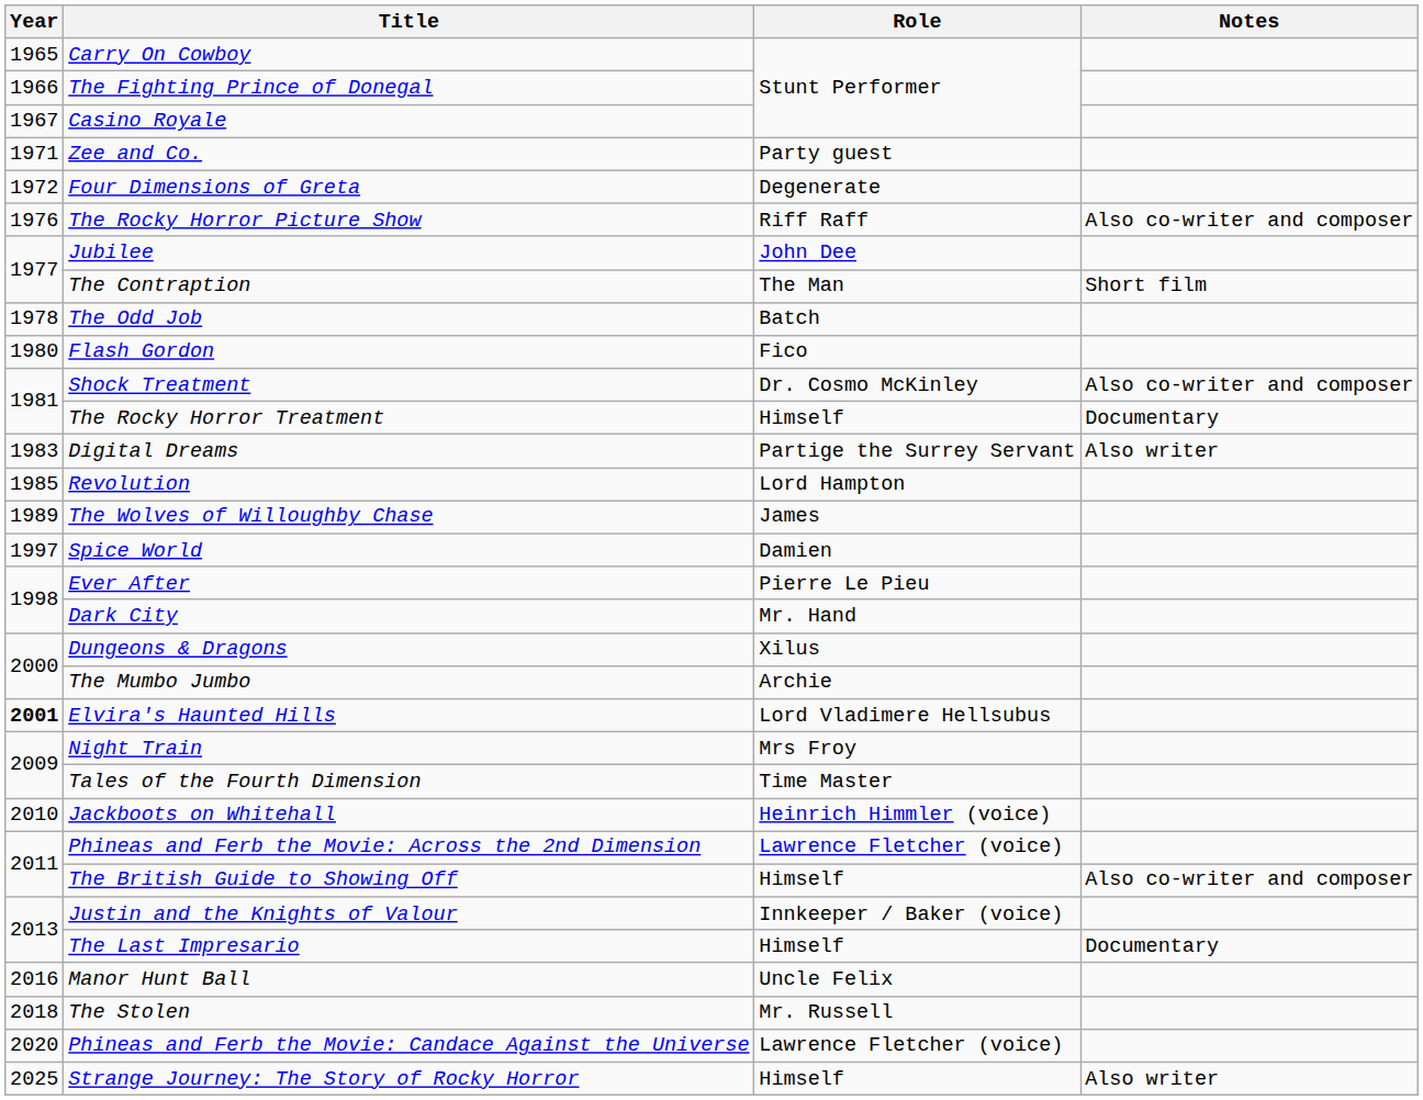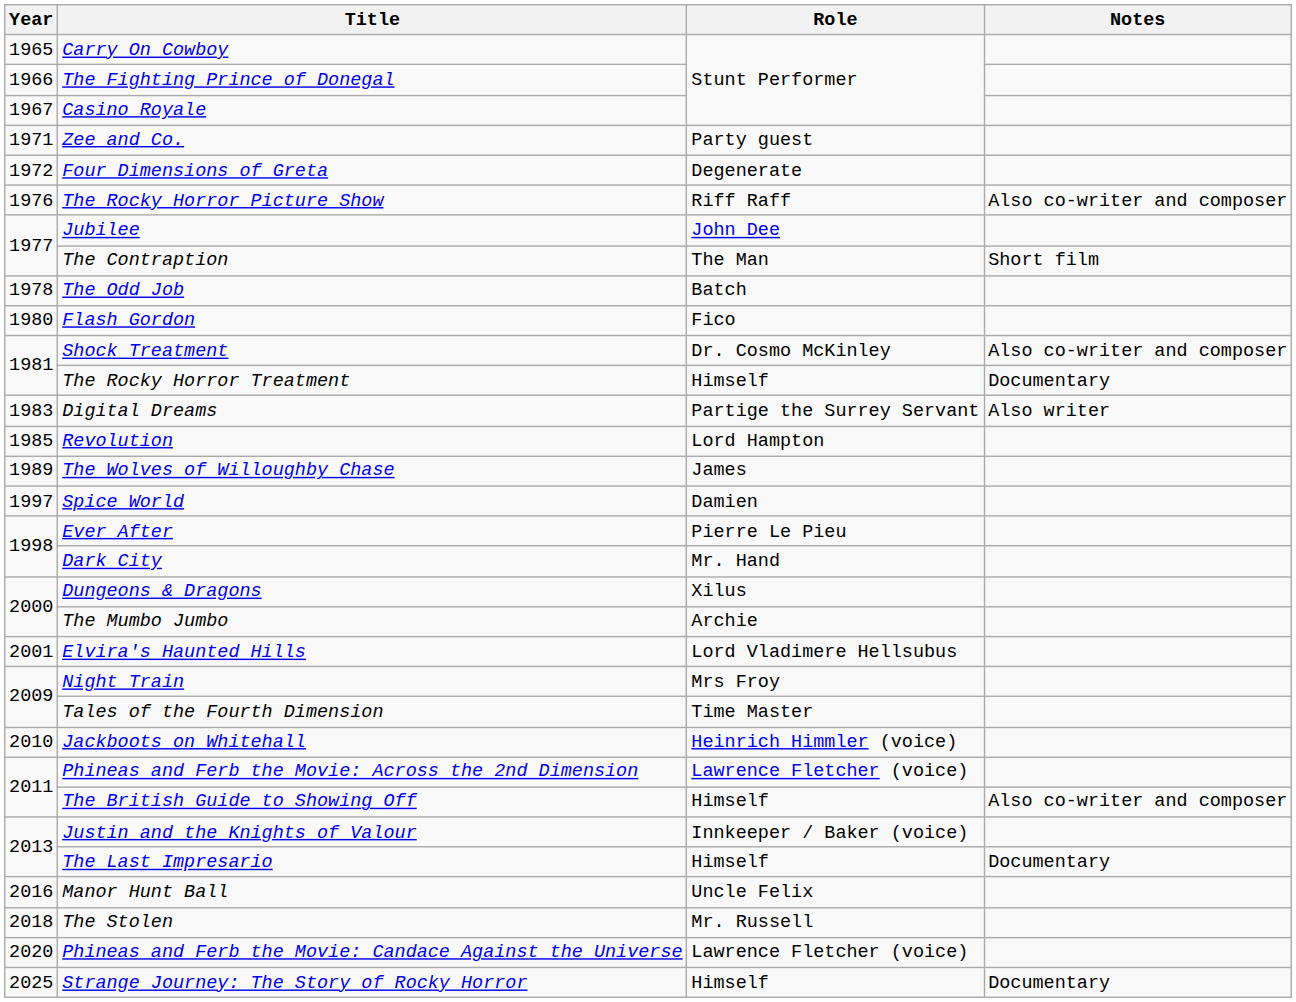Elvira's Haunted Hills | Year: bold -> normal
Strange Journey: The Story of Rocky Horror | Notes: Also writer -> Documentary
